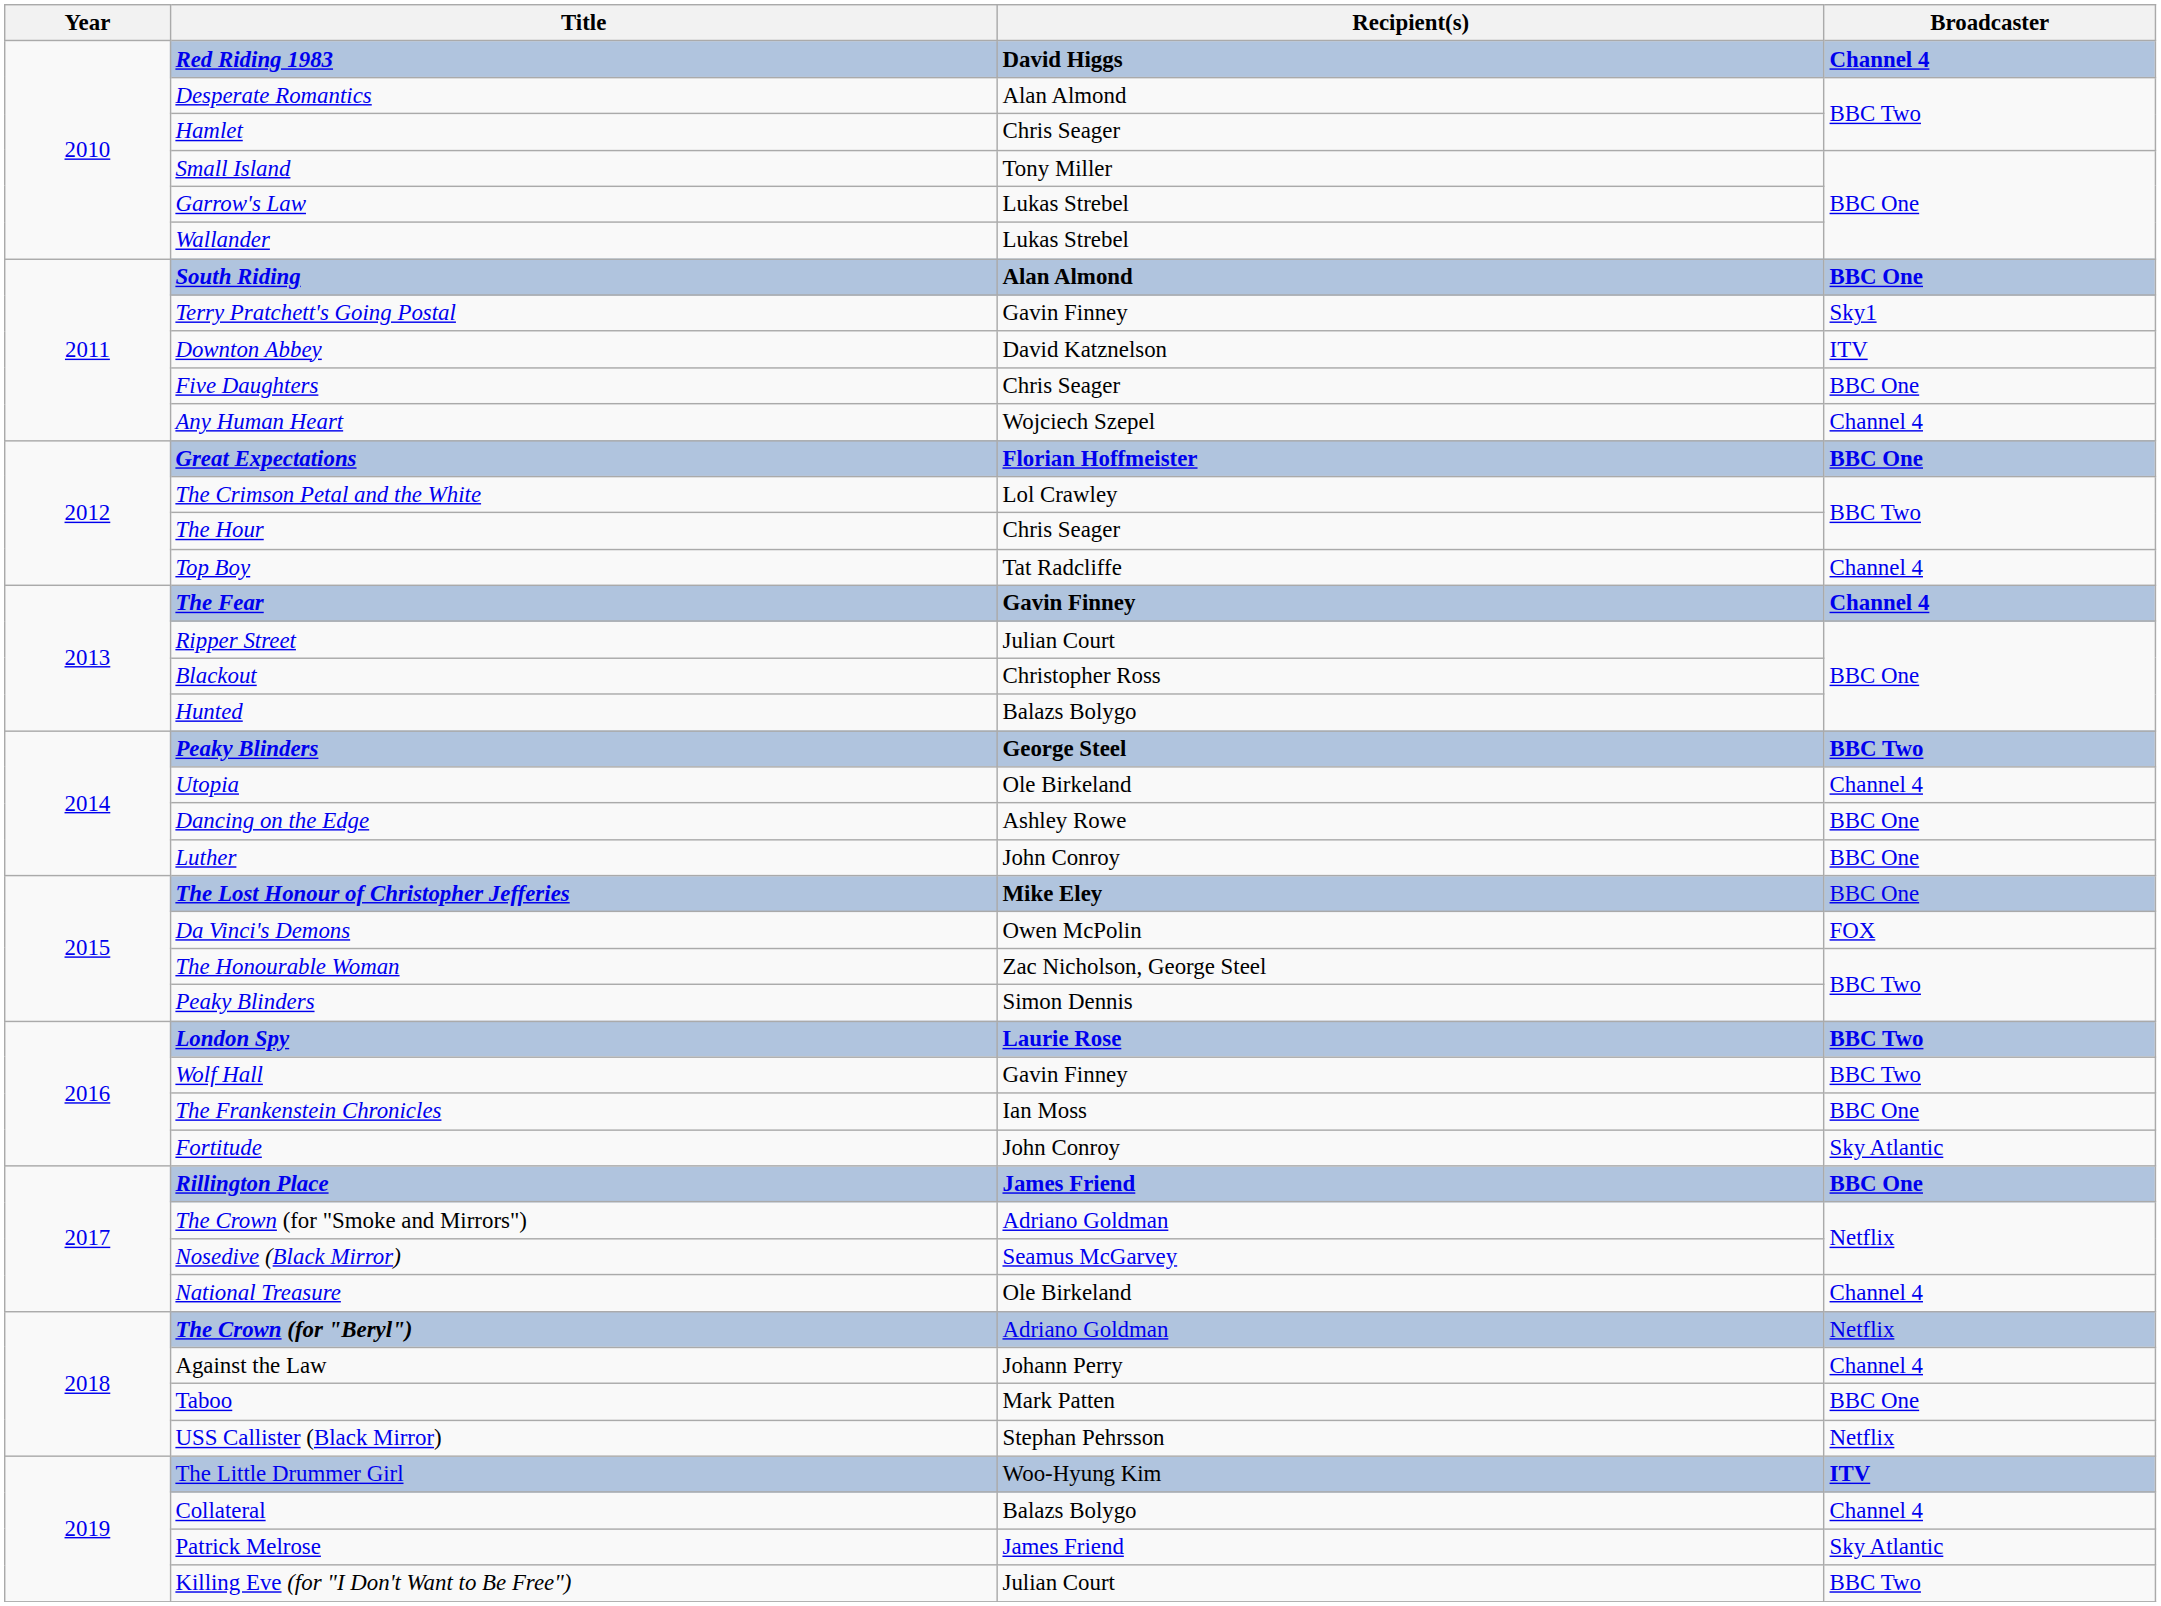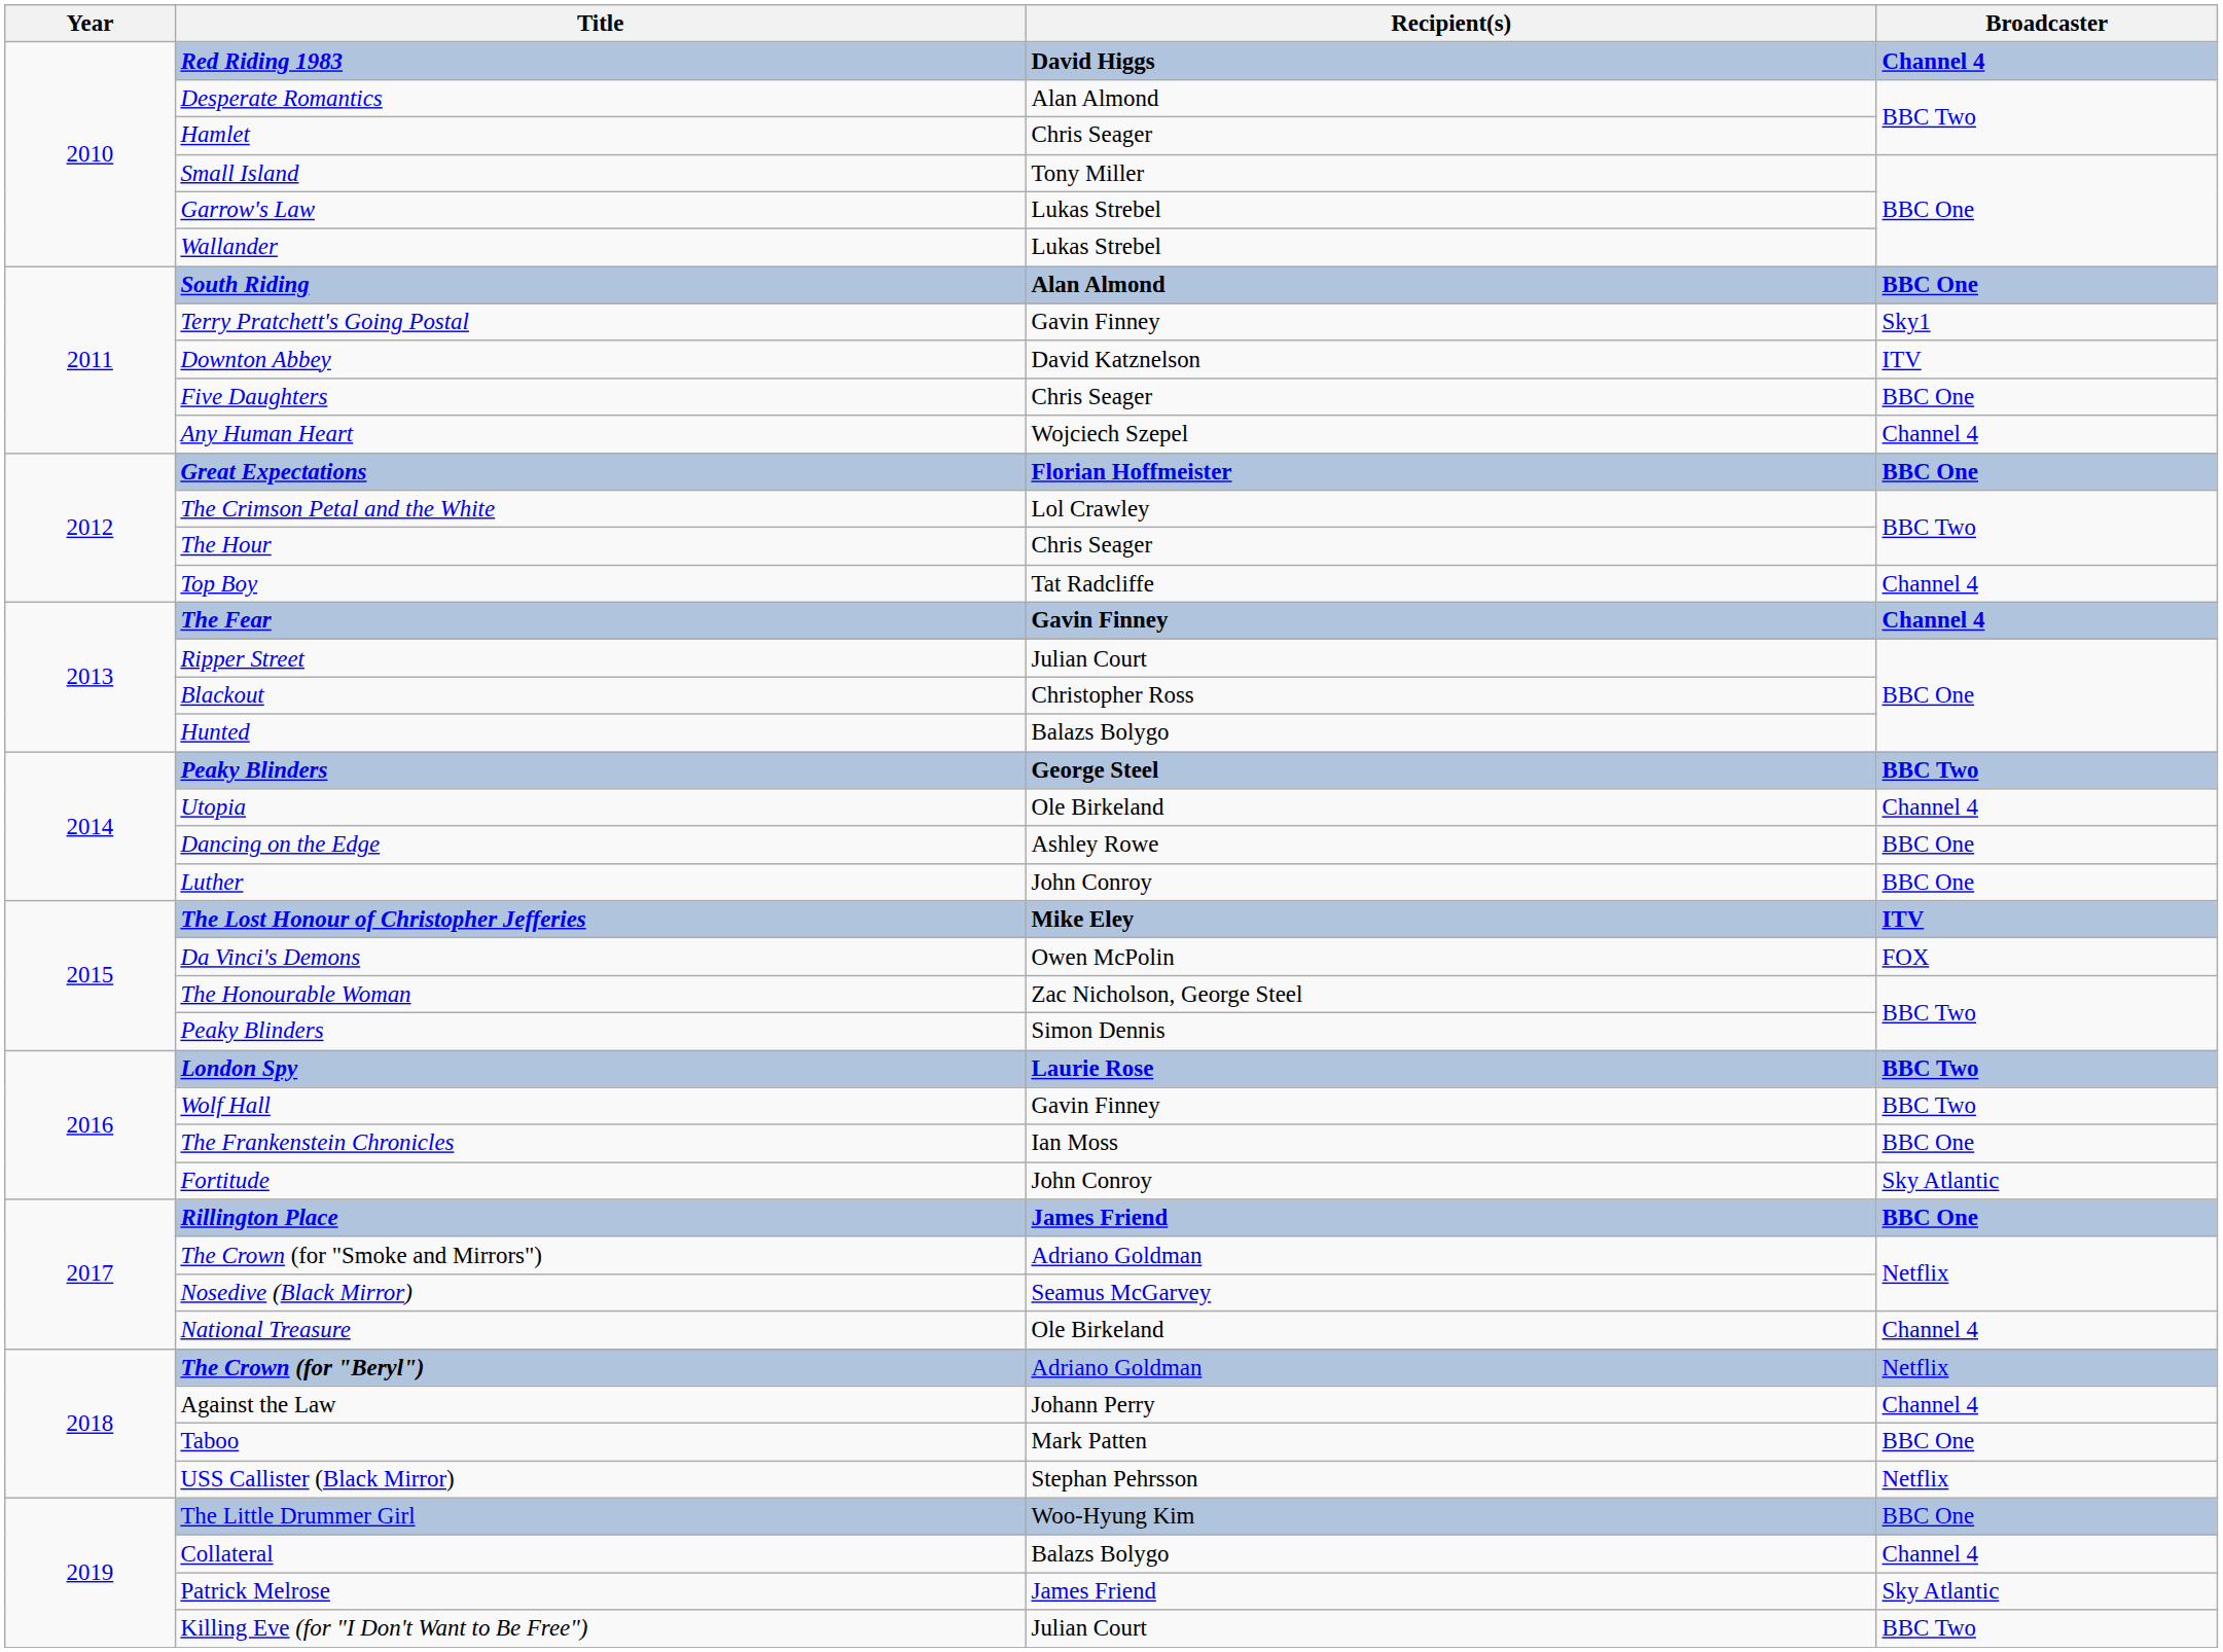The Lost Honour of Christopher Jefferies | Broadcaster: BBC One -> ITV
The Little Drummer Girl | Broadcaster: ITV -> BBC One
